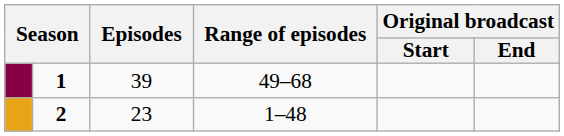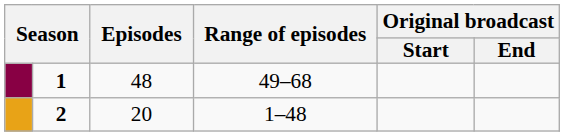1 | Episodes: 39 -> 48
2 | Episodes: 23 -> 20
